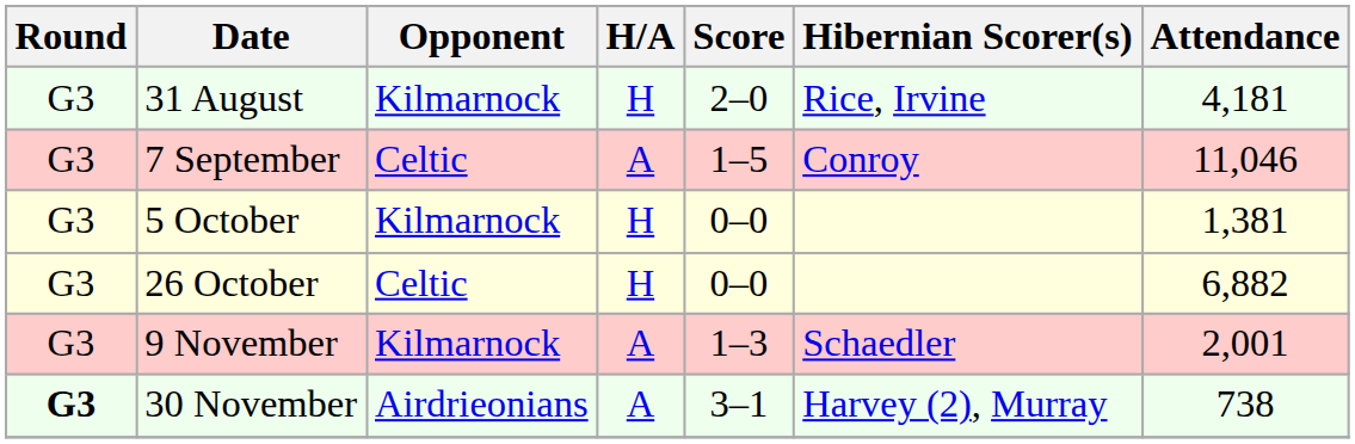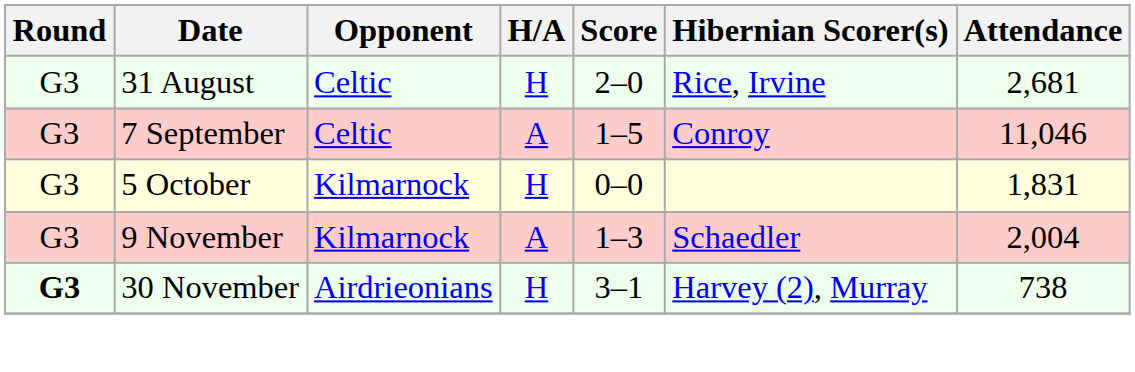31 August | Opponent: Kilmarnock -> Celtic
31 August | Attendance: 4,181 -> 2,681
5 October | Attendance: 1,381 -> 1,831
- row: G3 | 26 October | Celtic | H | 0–0 | 6,882
9 November | Attendance: 2,001 -> 2,004
30 November | H/A: A -> H
